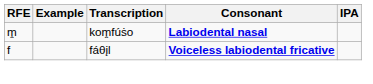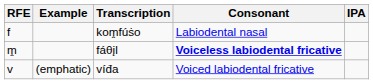kom̭fúṡo | RFE: m̭ -> f
kom̭fúṡo | Consonant: bold -> normal
fáθįl | RFE: f -> m̭
+ row: v | (emphatic) | víđa | Voiced labiodental fricative
